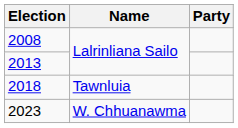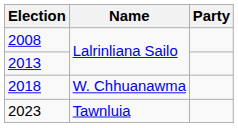2018 | Name: Tawnluia -> W. Chhuanawma
2023 | Name: W. Chhuanawma -> Tawnluia
